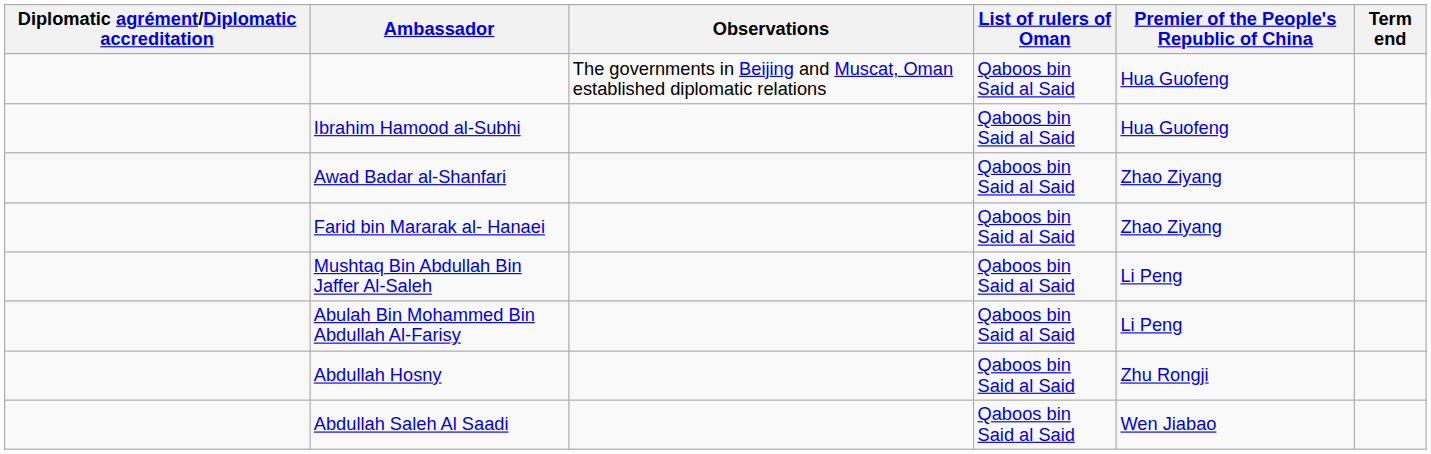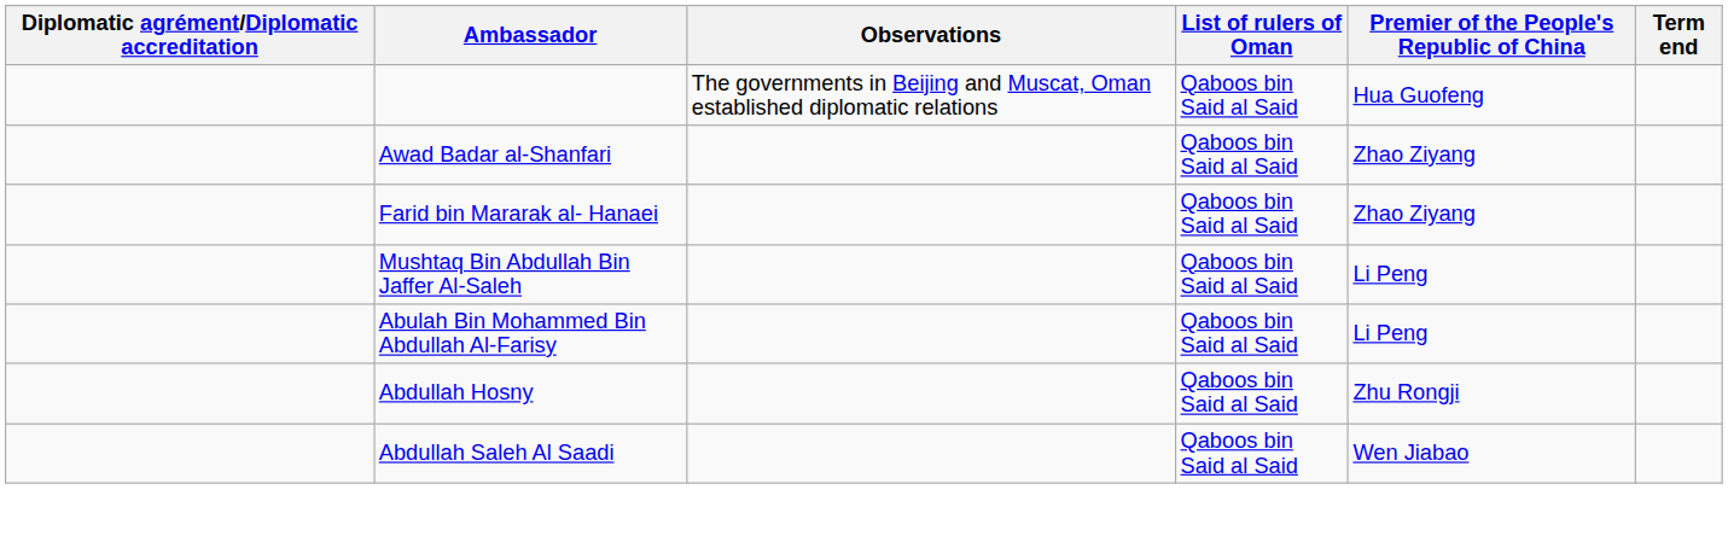- row: Ibrahim Hamood al-Subhi | Qaboos bin Said al Said | Hua Guofeng
